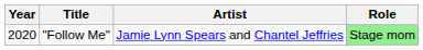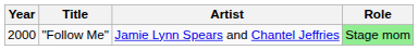"Follow Me" | Year: 2020 -> 2000
